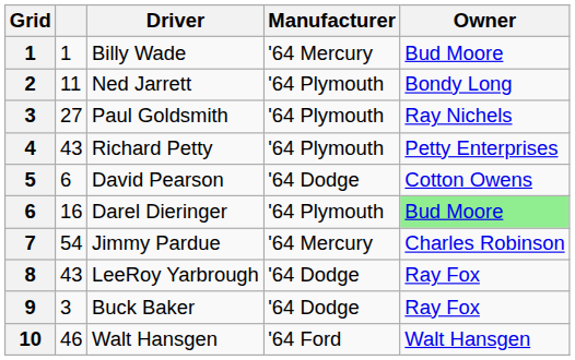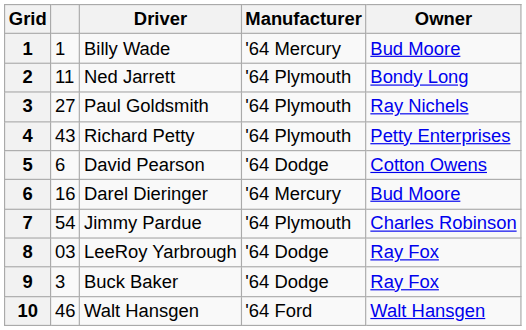Darel Dieringer | Manufacturer: '64 Plymouth -> '64 Mercury
Darel Dieringer | Owner: lightgreen background -> no background
Jimmy Pardue | Manufacturer: '64 Mercury -> '64 Plymouth
LeeRoy Yarbrough | column 2: 43 -> 03
